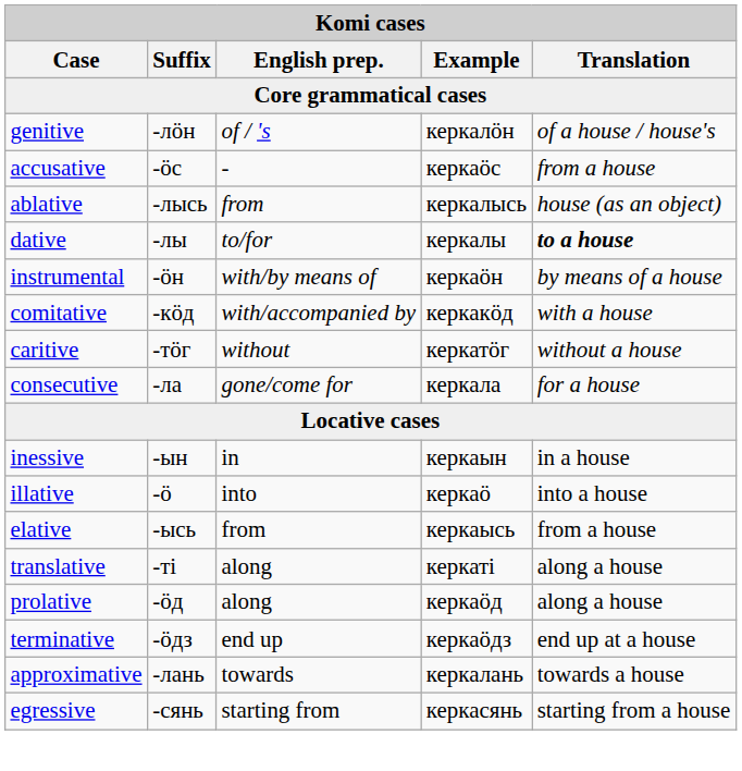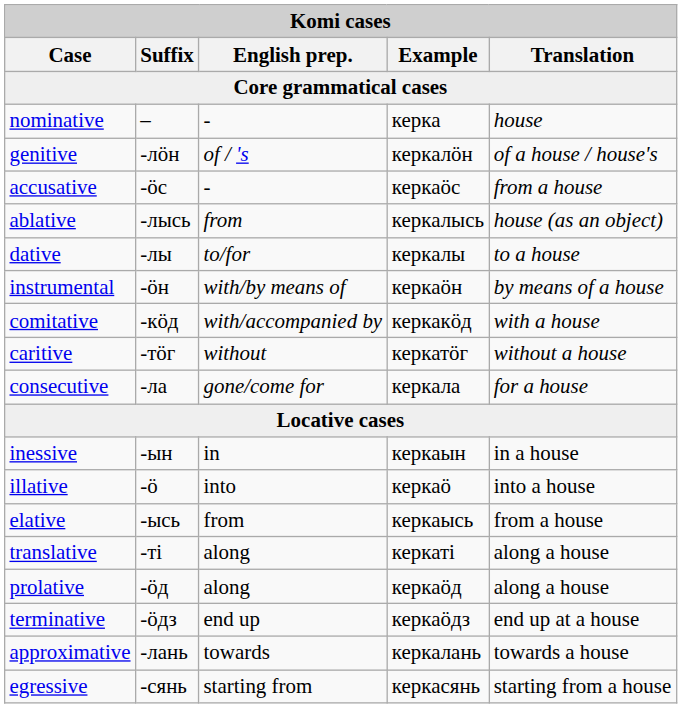+ row: nominative | – | - | керка | house
dative | Translation: bold -> normal
